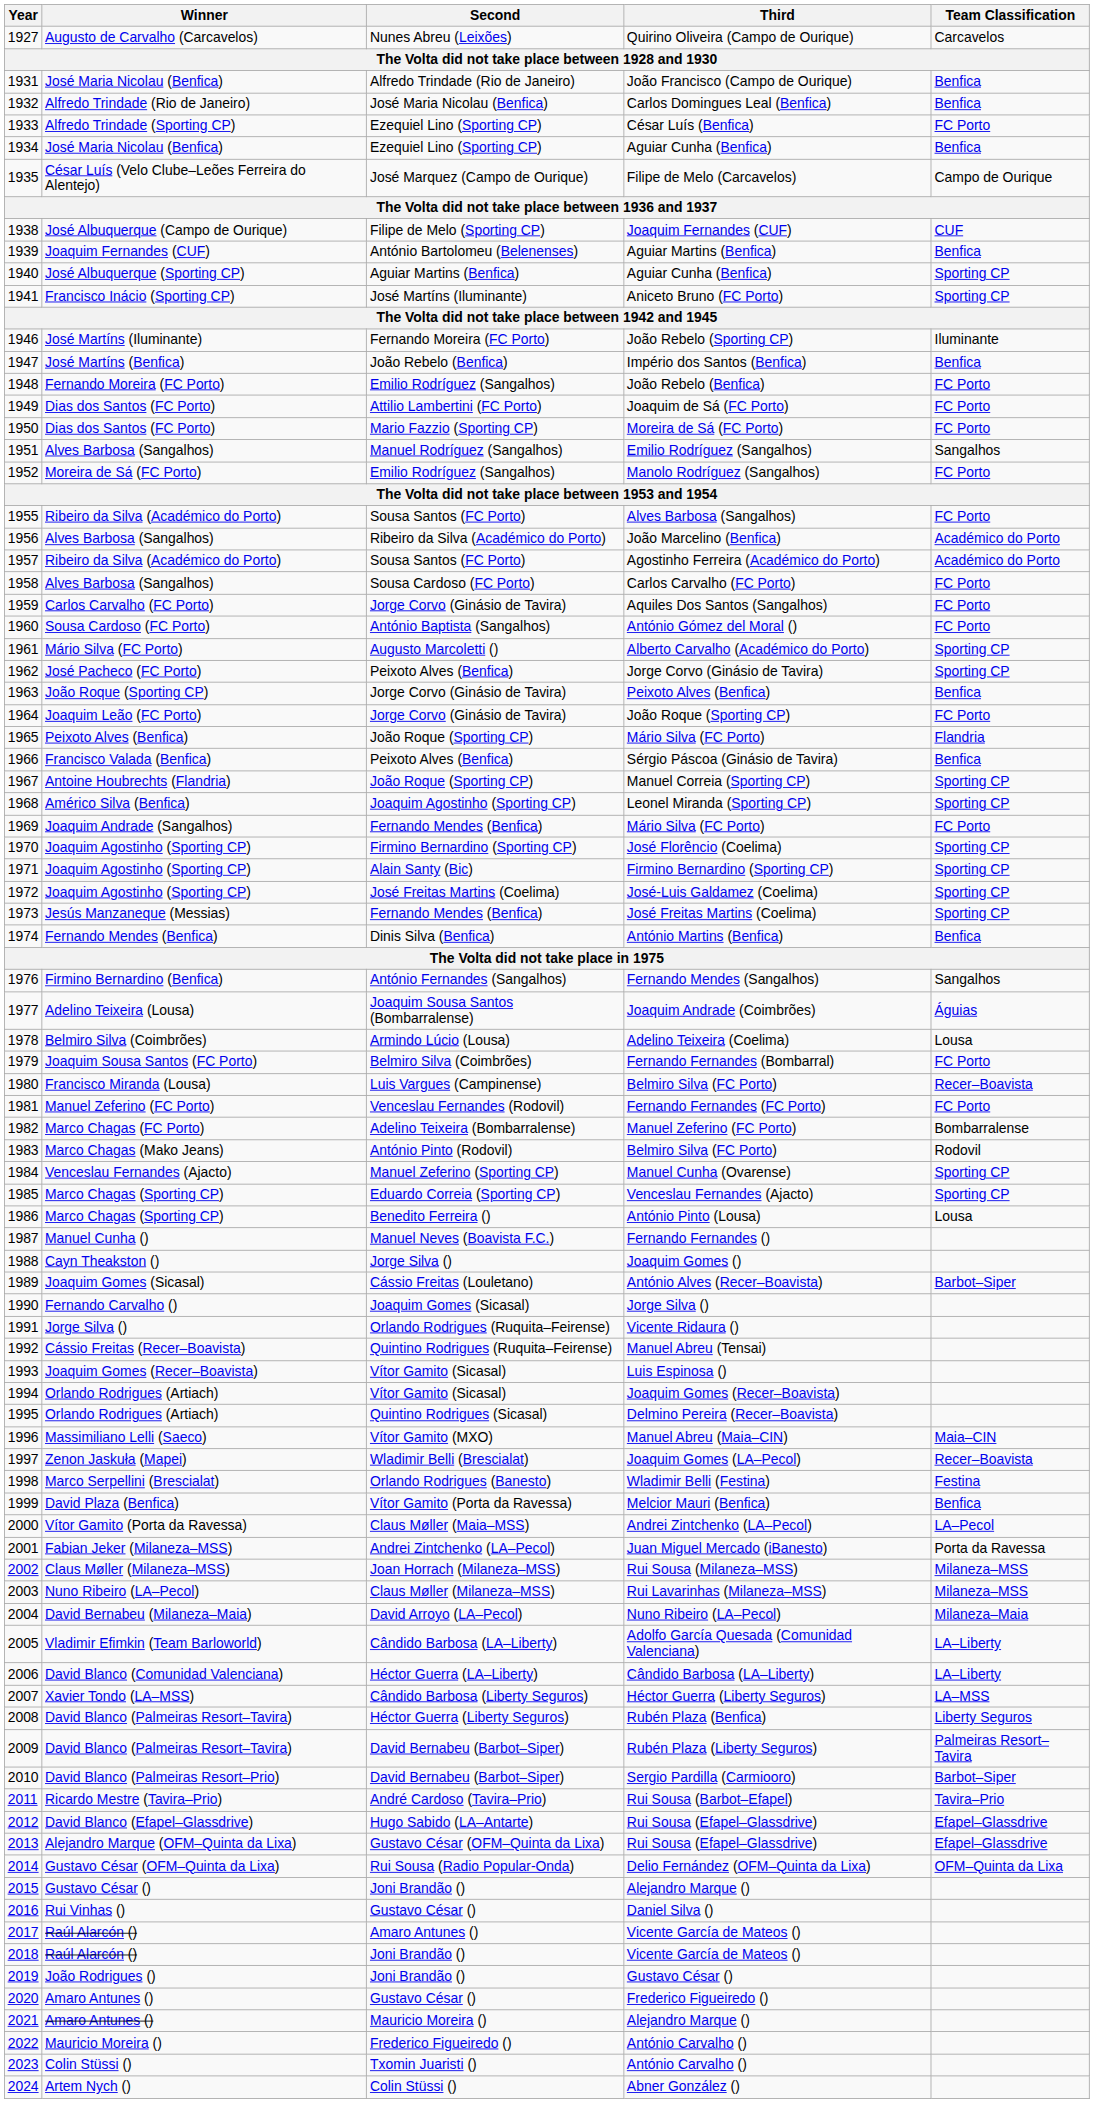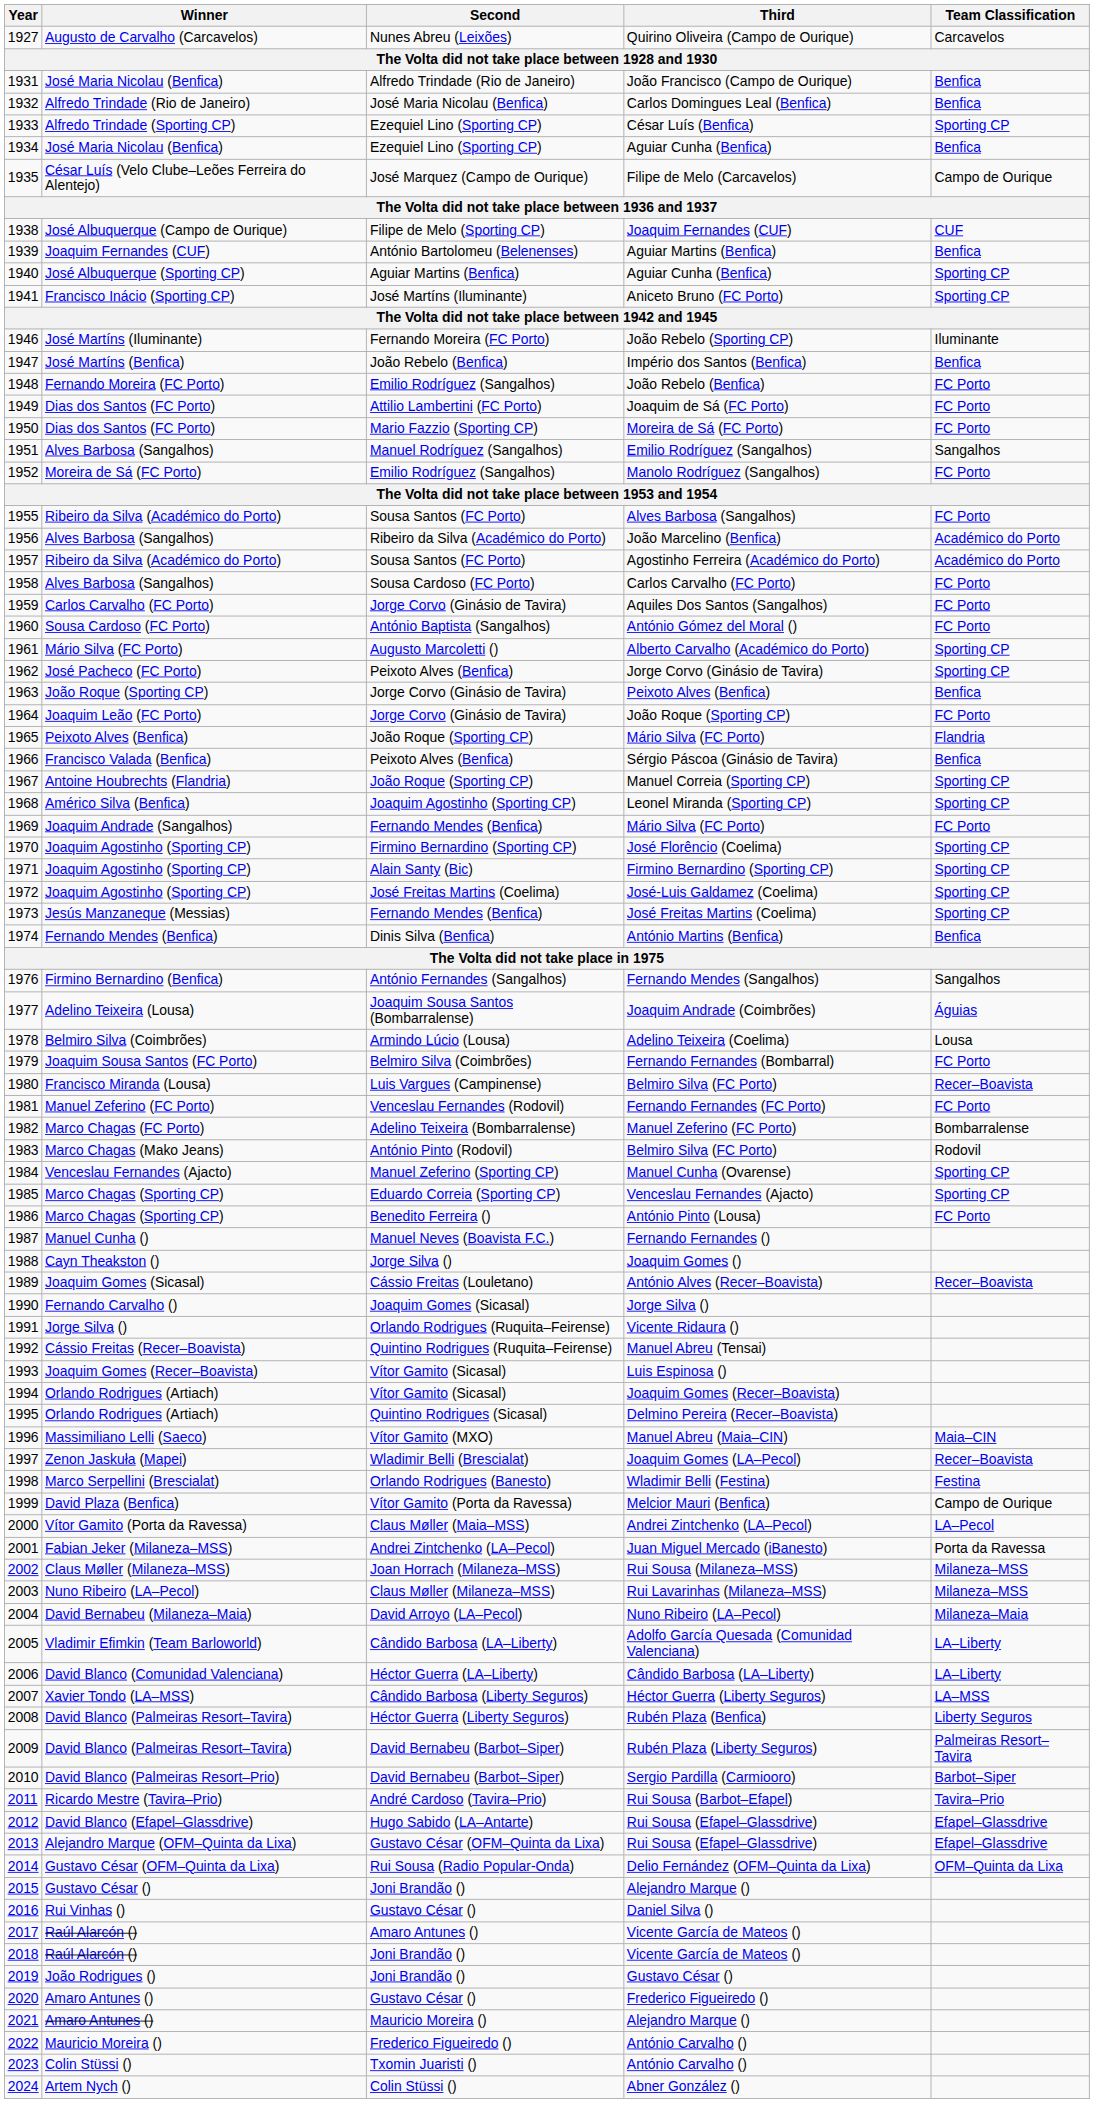César Luís (Benfica) | Team Classification: FC Porto -> Sporting CP
António Pinto (Lousa) | Team Classification: Lousa -> FC Porto
António Alves (Recer–Boavista) | Team Classification: Barbot–Siper -> Recer–Boavista
Melcior Mauri (Benfica) | Team Classification: Benfica -> Campo de Ourique
